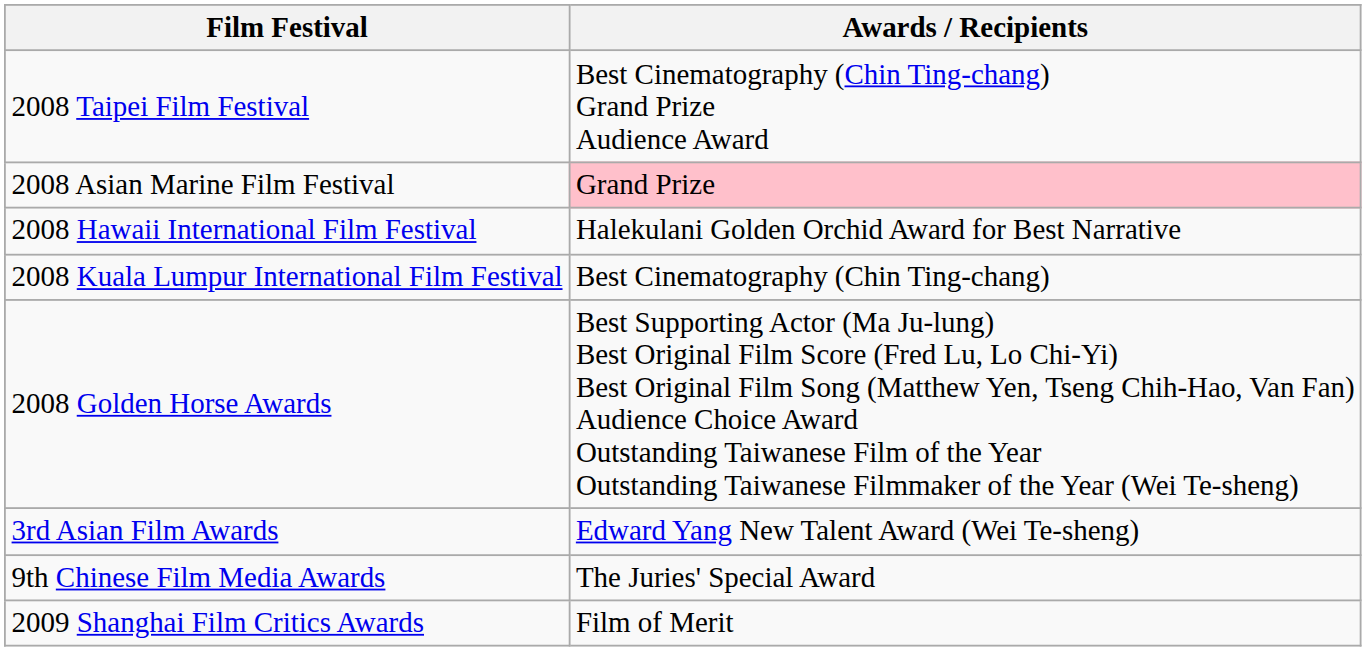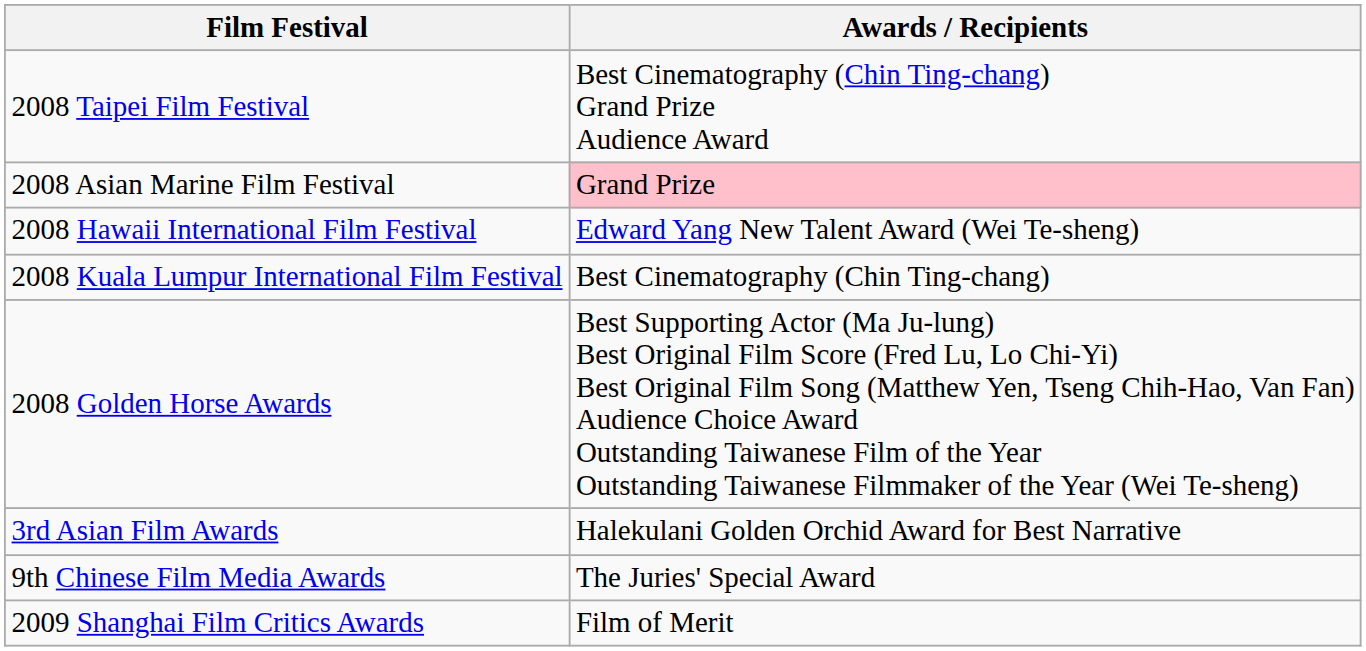2008 Hawaii International Film Festival | Awards / Recipients: Halekulani Golden Orchid Award for Best Narrative -> Edward Yang New Talent Award (Wei Te-sheng)
3rd Asian Film Awards | Awards / Recipients: Edward Yang New Talent Award (Wei Te-sheng) -> Halekulani Golden Orchid Award for Best Narrative
